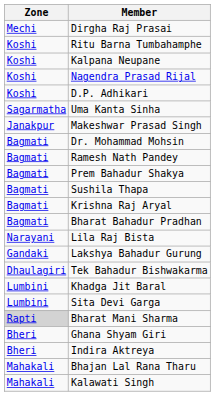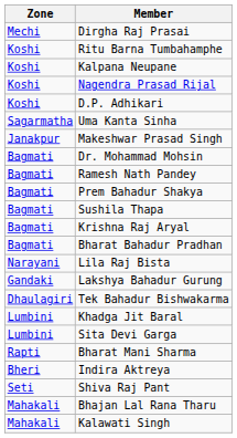Bharat Mani Sharma | Zone: lightgrey background -> no background
- row: Bheri | Ghana Shyam Giri
+ row: Seti | Shiva Raj Pant
